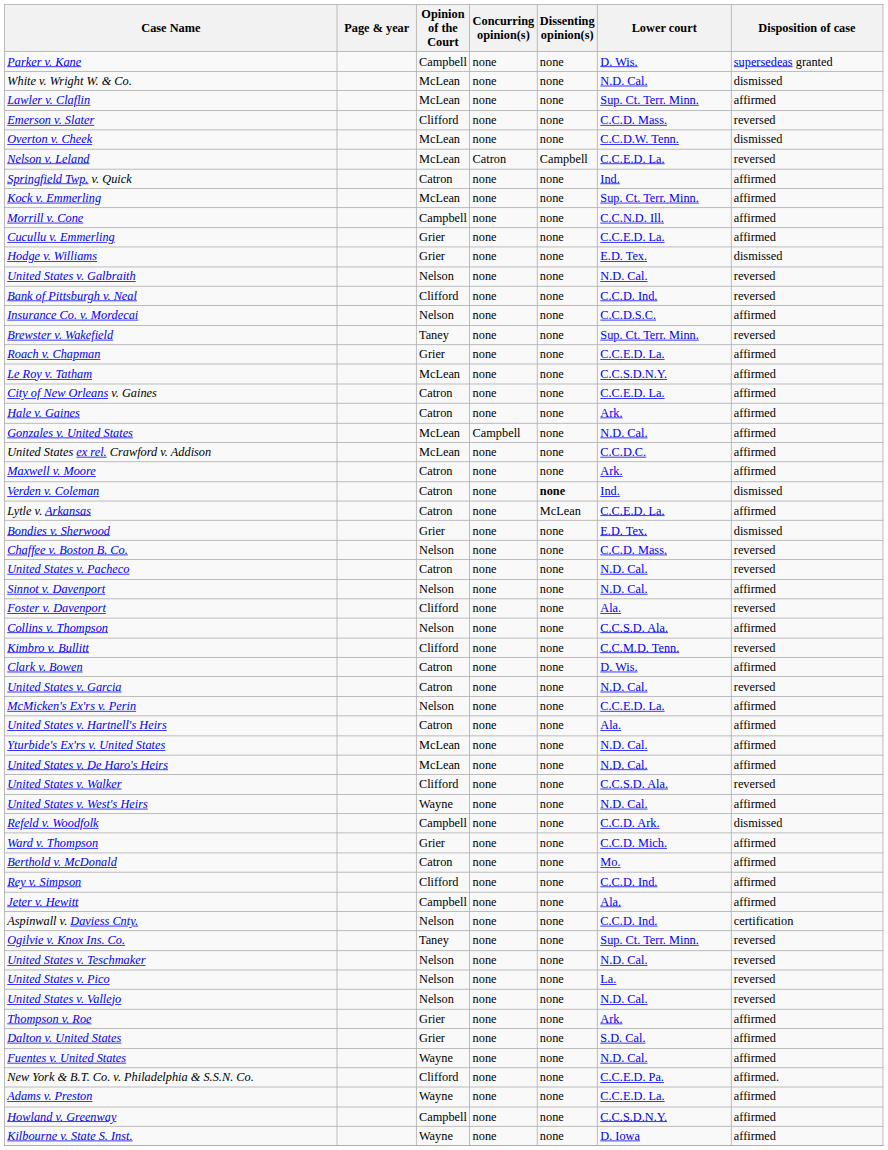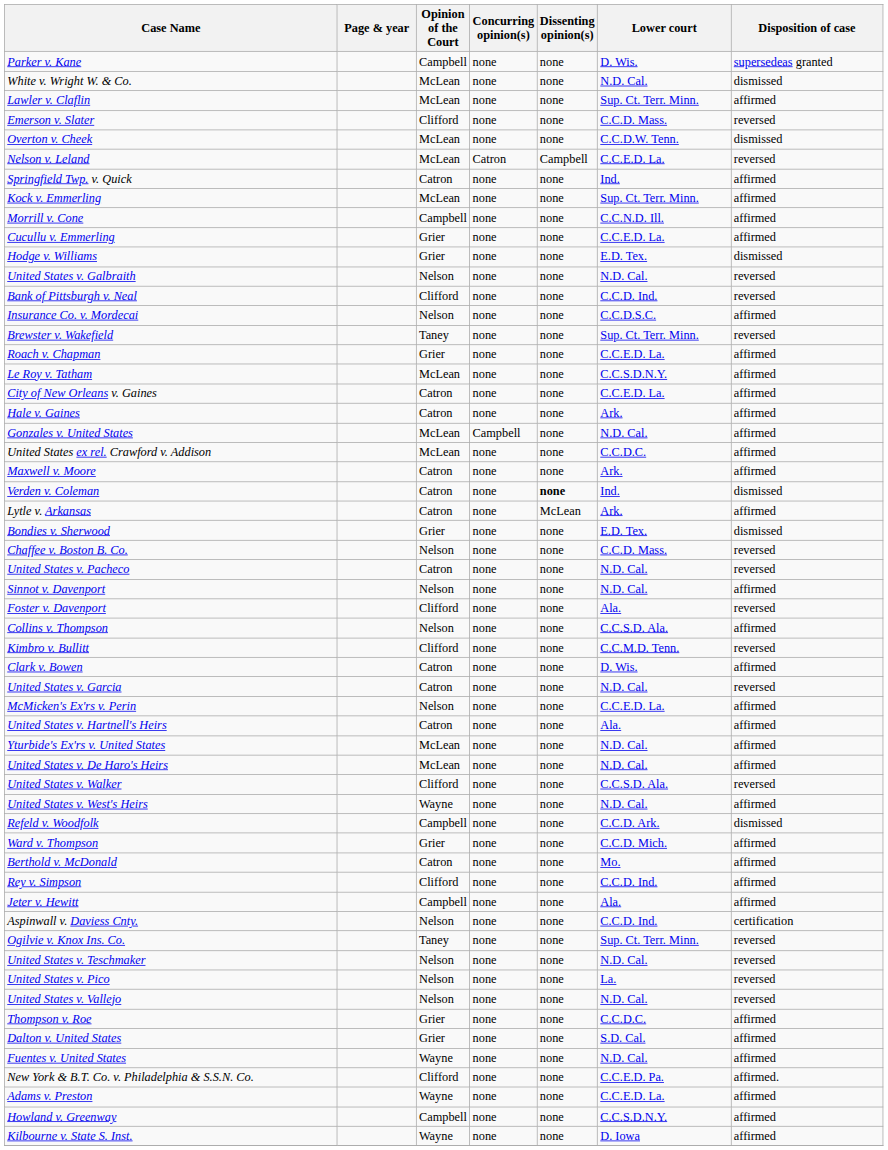Lytle v. Arkansas | Lower court: C.C.E.D. La. -> Ark.
Thompson v. Roe | Lower court: Ark. -> C.C.D.C.
